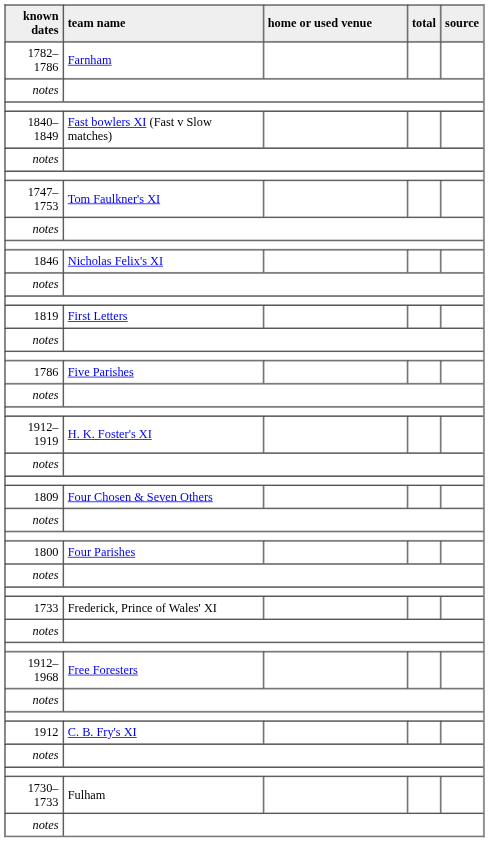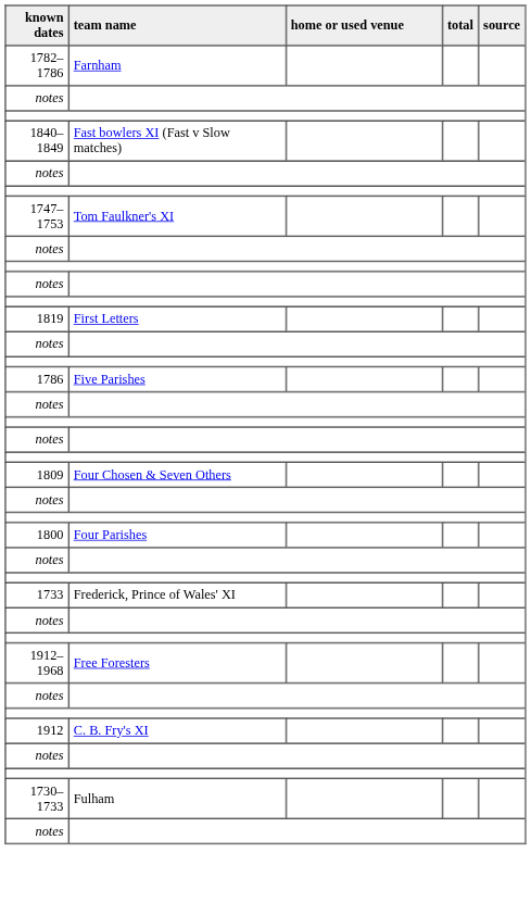- row: 1846 | Nicholas Felix's XI
- row: 1912–1919 | H. K. Foster's XI
